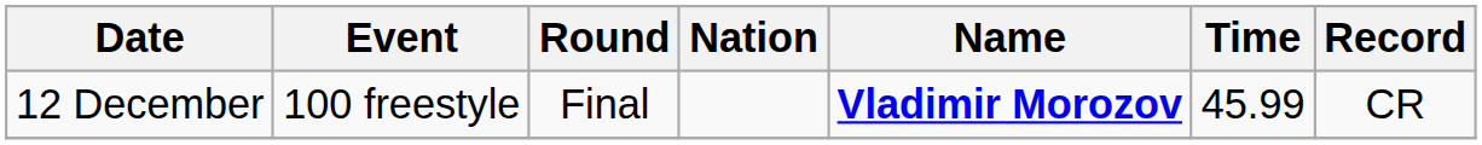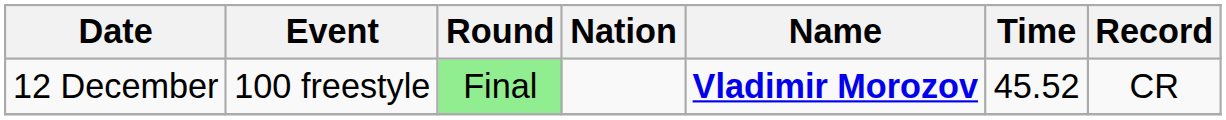12 December | Round: no background -> lightgreen background
12 December | Time: 45.99 -> 45.52
